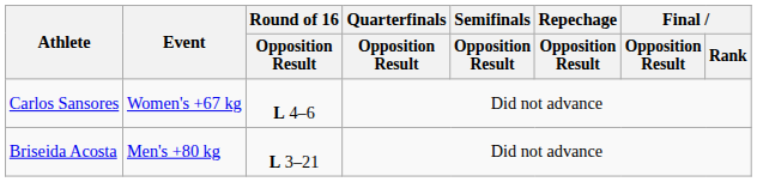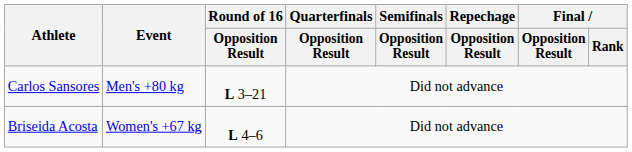Carlos Sansores | Event: Women's +67 kg -> Men's +80 kg
Carlos Sansores | Round of 16 / Opposition Result: L 4–6 -> L 3–21
Briseida Acosta | Event: Men's +80 kg -> Women's +67 kg
Briseida Acosta | Round of 16 / Opposition Result: L 3–21 -> L 4–6
